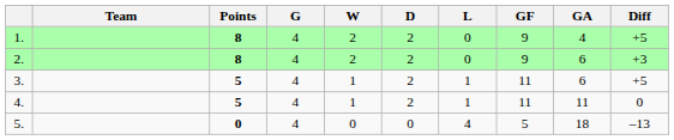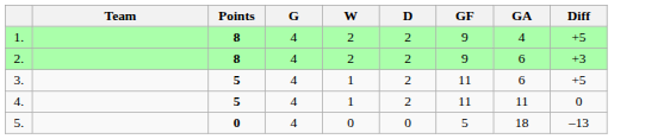- column: L | 0 | 0 | 1 | 1 | 4
